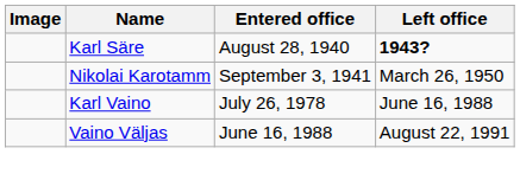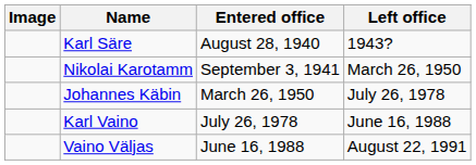Karl Säre | Left office: bold -> normal
+ row: Johannes Käbin | March 26, 1950 | July 26, 1978
